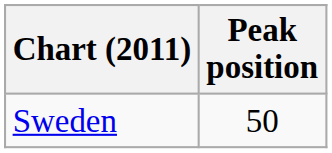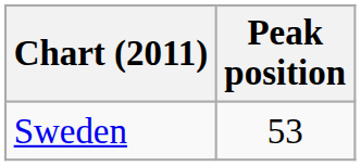Sweden | Peak position: 50 -> 53
